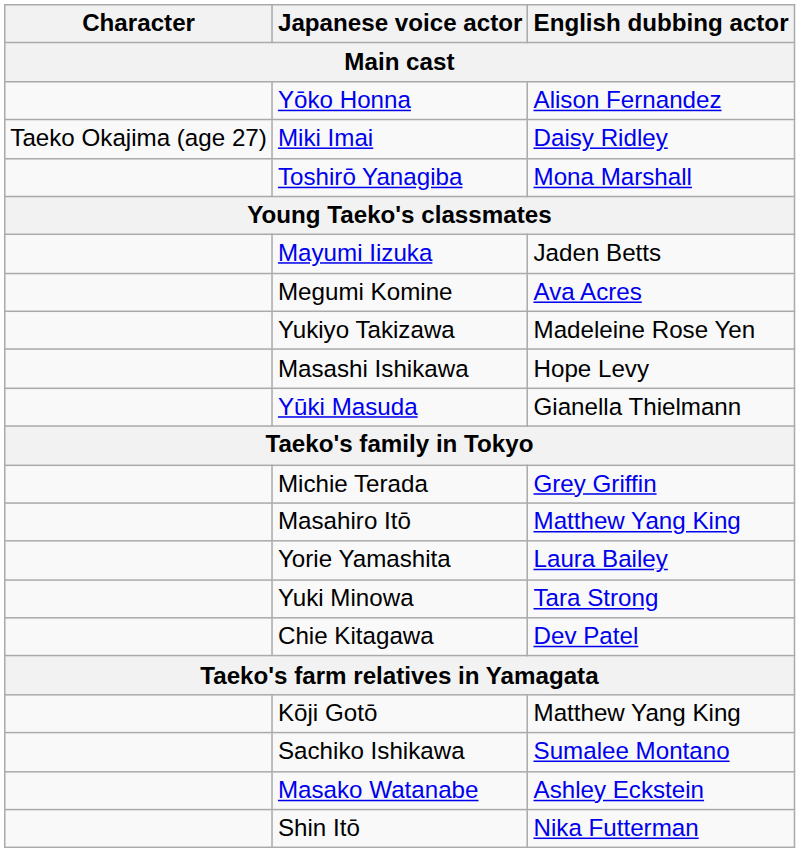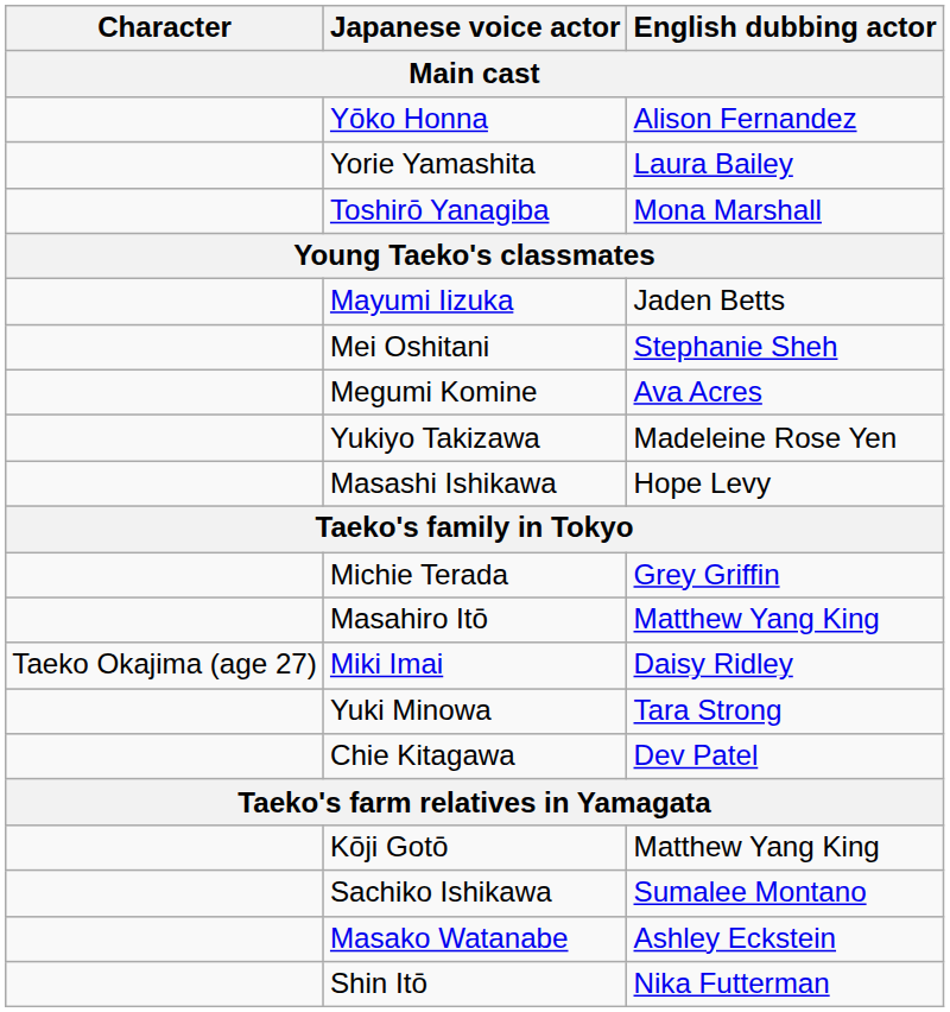rows swapped: Miki Imai <-> Yorie Yamashita
+ row: Mei Oshitani | Stephanie Sheh
- row: Yūki Masuda | Gianella Thielmann
